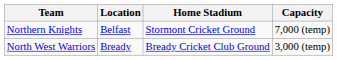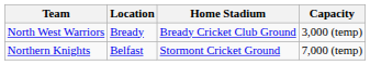rows swapped: Northern Knights <-> North West Warriors
